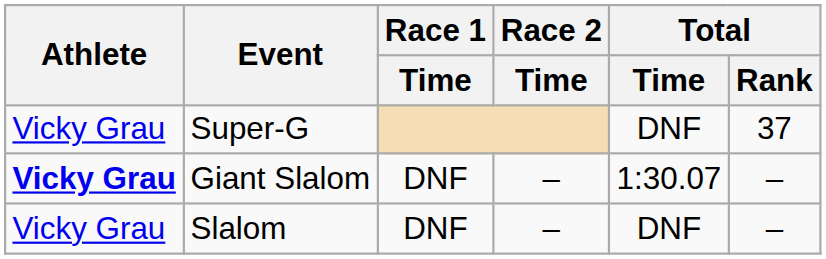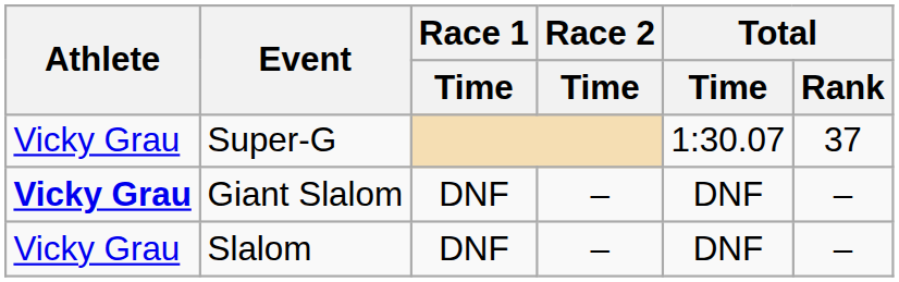Super-G | Total / Time: DNF -> 1:30.07
Giant Slalom | Total / Time: 1:30.07 -> DNF
